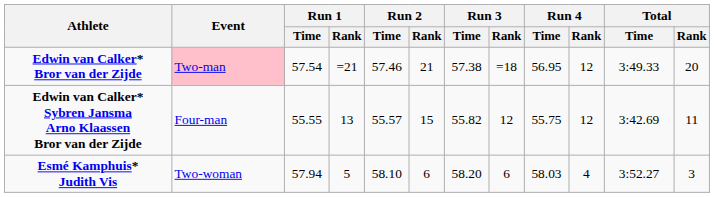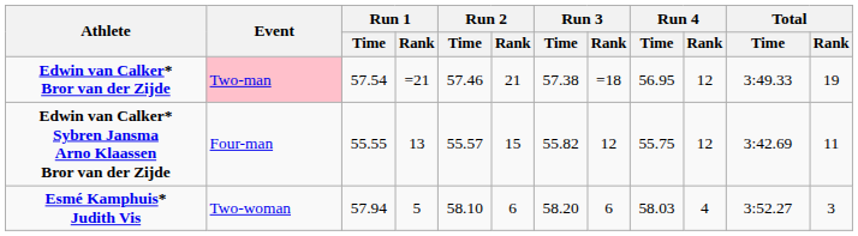Edwin van Calker* Bror van der Zijde | Total / Rank: 20 -> 19
